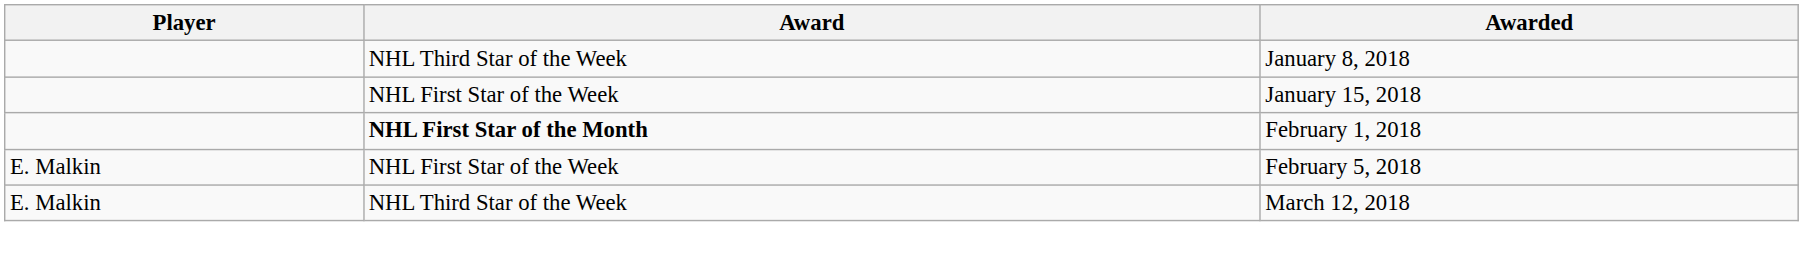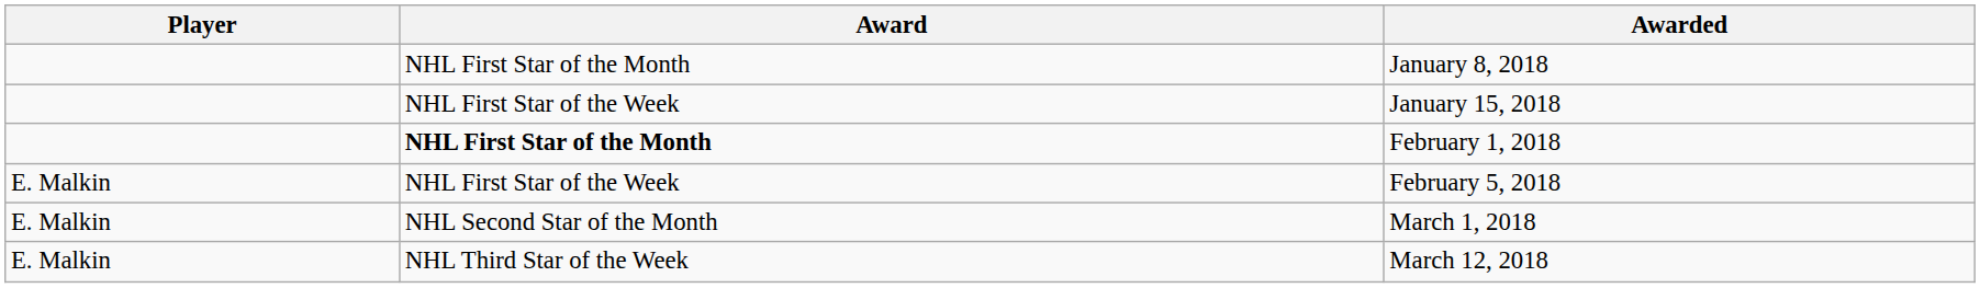January 8, 2018 | Award: NHL Third Star of the Week -> NHL First Star of the Month
+ row: E. Malkin | NHL Second Star of the Month | March 1, 2018
